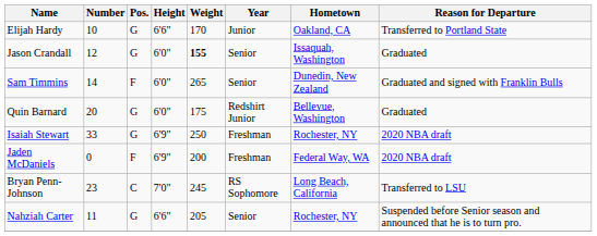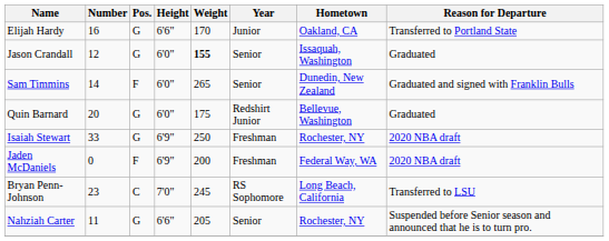Elijah Hardy | Number: 10 -> 16
